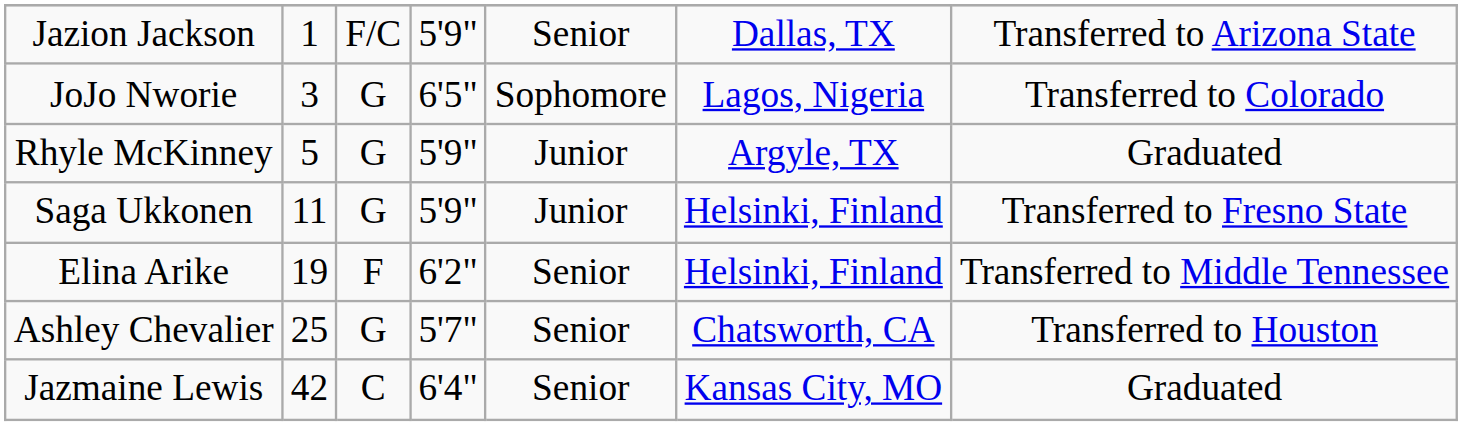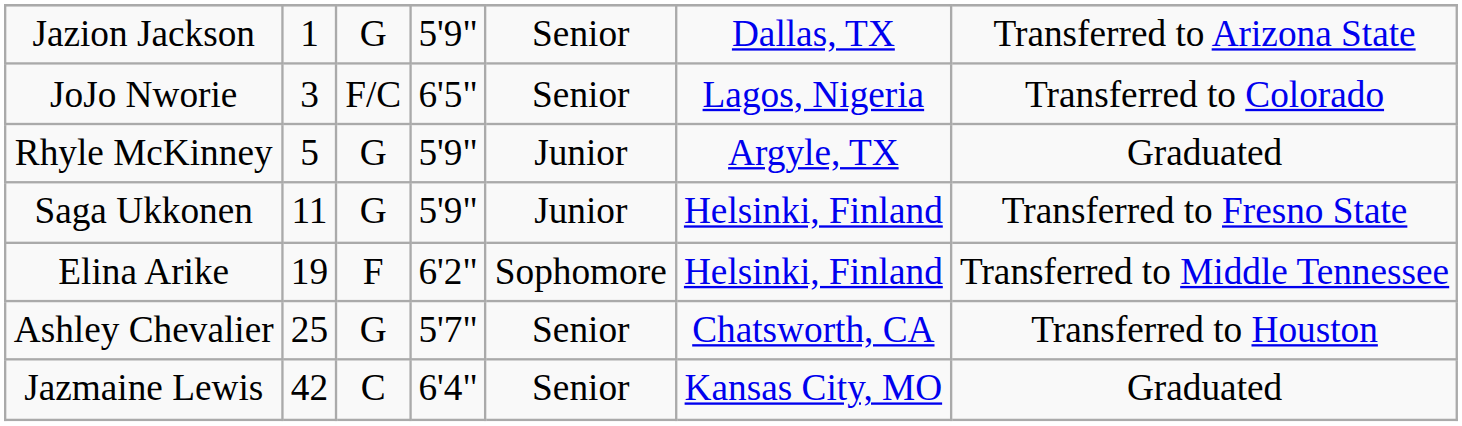Jazion Jackson | column 3: F/C -> G
JoJo Nworie | column 3: G -> F/C
JoJo Nworie | column 5: Sophomore -> Senior
Elina Arike | column 5: Senior -> Sophomore
